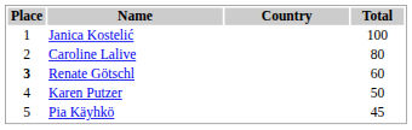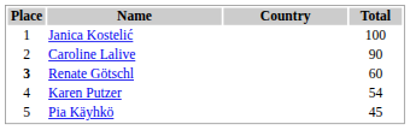Caroline Lalive | Total: 80 -> 90
Karen Putzer | Total: 50 -> 54
